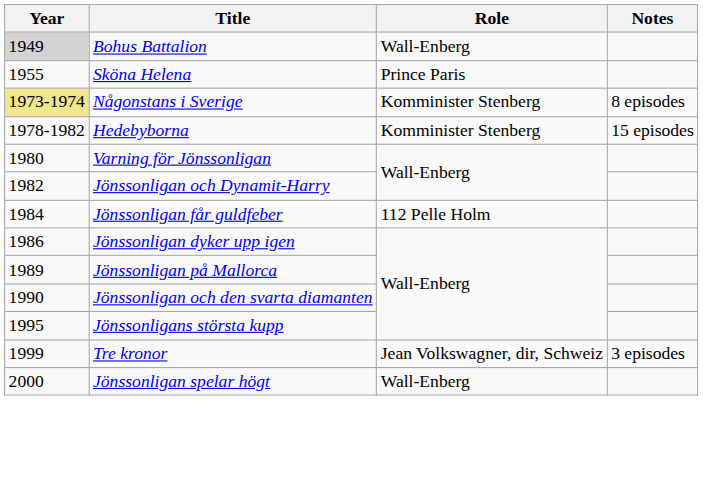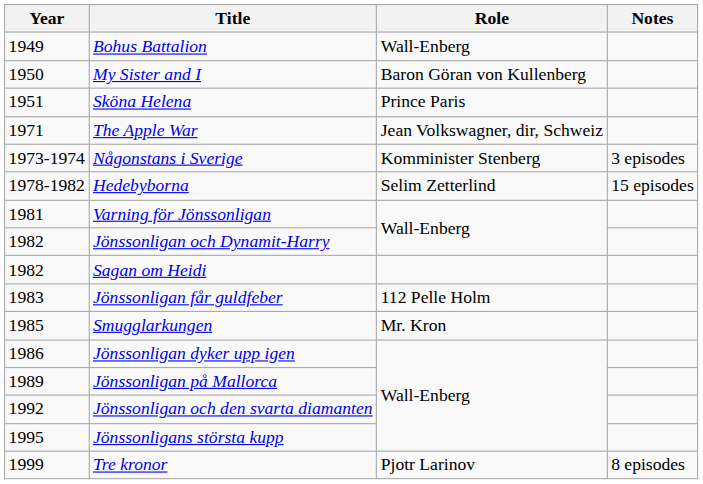Bohus Battalion | Year: lightgrey background -> no background
+ row: 1950 | My Sister and I | Baron Göran von Kullenberg
Sköna Helena | Year: 1955 -> 1951
+ row: 1971 | The Apple War | Jean Volkswagner, dir, Schweiz
Någonstans i Sverige | Year: khaki background -> no background
Någonstans i Sverige | Notes: 8 episodes -> 3 episodes
Hedebyborna | Role: Komminister Stenberg -> Selim Zetterlind
Varning för Jönssonligan | Year: 1980 -> 1981
+ row: 1982 | Sagan om Heidi
Jönssonligan får guldfeber | Year: 1984 -> 1983
+ row: 1985 | Smugglarkungen | Mr. Kron
Jönssonligan och den svarta diamanten | Year: 1990 -> 1992
Tre kronor | Role: Jean Volkswagner, dir, Schweiz -> Pjotr Larinov
Tre kronor | Notes: 3 episodes -> 8 episodes
- row: 2000 | Jönssonligan spelar högt | Wall-Enberg
